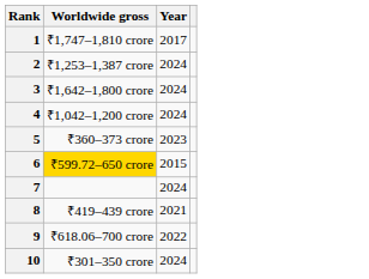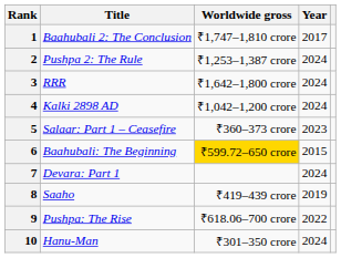+ column: Title | Baahubali 2: The Conclusion | Pushpa 2: The Rule | RRR | Kalki 2898 AD | Salaar: Part 1 – Ceasefire | Baahubali: The Beginning | Devara: Part 1 | Saaho | Pushpa: The Rise | Hanu-Man
8 | Year: 2021 -> 2019
